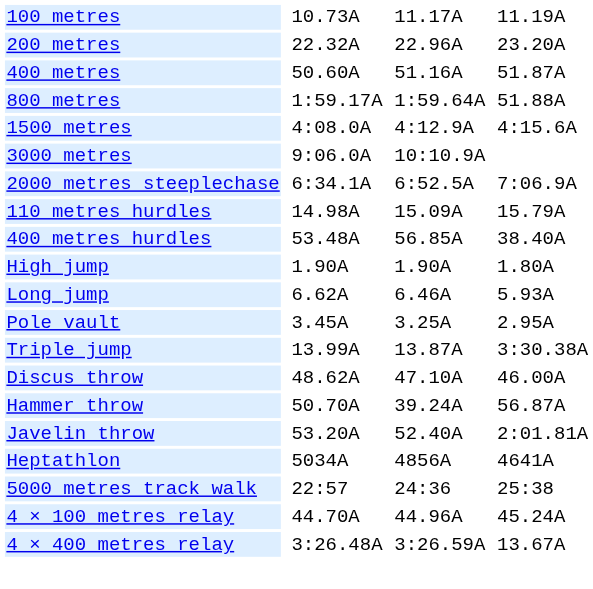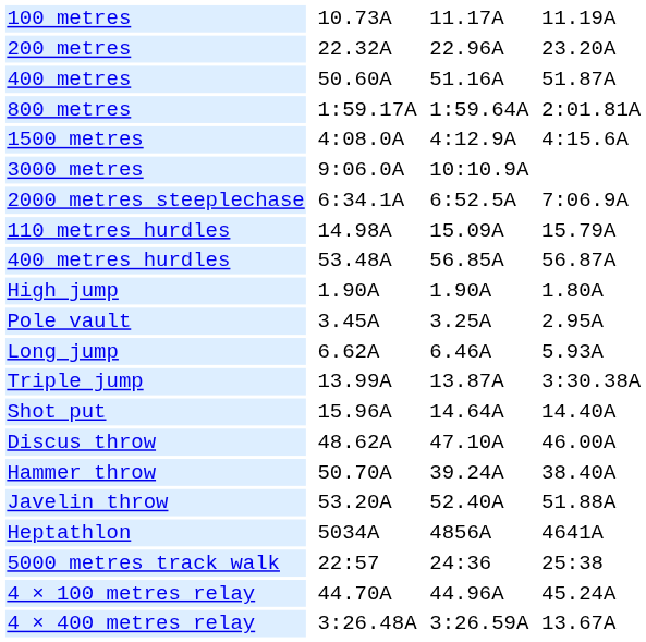800 metres | column 7: 51.88A -> 2:01.81A
400 metres hurdles | column 7: 38.40A -> 56.87A
rows swapped: Pole vault <-> Long jump
+ row: Shot put | 15.96A | 14.64A | 14.40A
Hammer throw | column 7: 56.87A -> 38.40A
Javelin throw | column 7: 2:01.81A -> 51.88A
